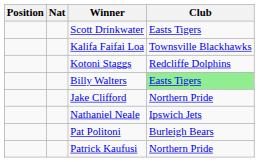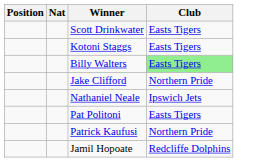- row: Kalifa Faifai Loa | Townsville Blackhawks
Kotoni Staggs | Club: Redcliffe Dolphins -> Easts Tigers
Pat Politoni | Club: Burleigh Bears -> Easts Tigers
+ row: Jamil Hopoate | Redcliffe Dolphins
